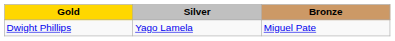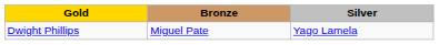columns swapped: Silver <-> Bronze
